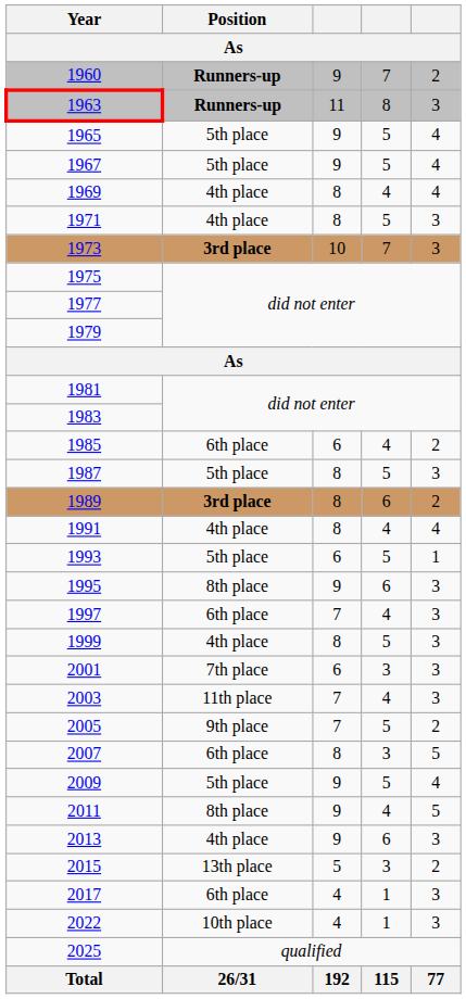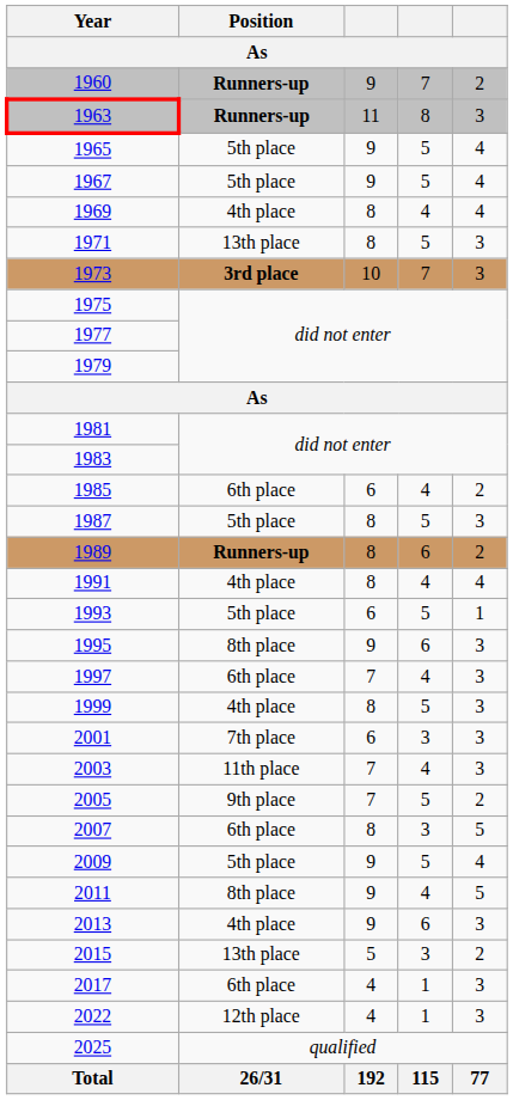1971 | Position: 4th place -> 13th place
1989 | Position: 3rd place -> Runners-up
2022 | Position: 10th place -> 12th place
